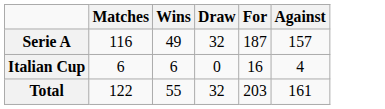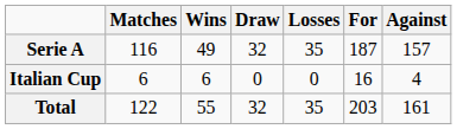+ column: Losses | 35 | 0 | 35
